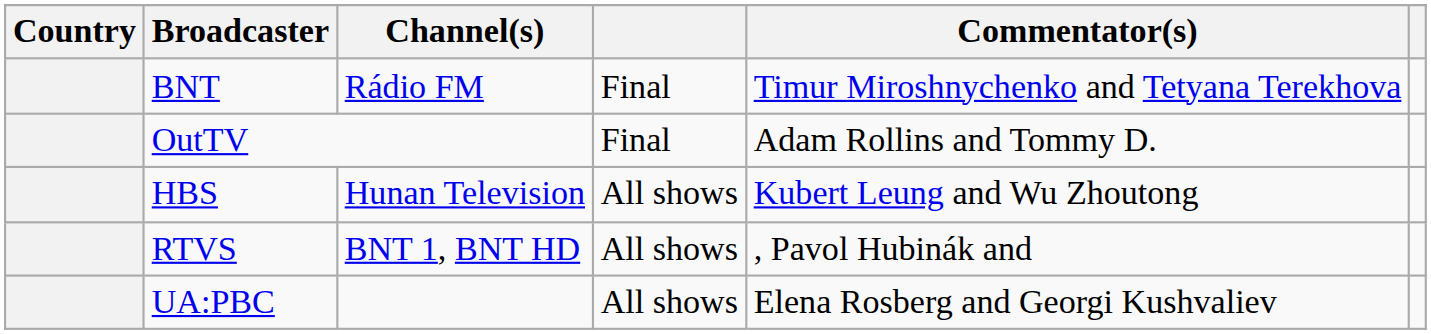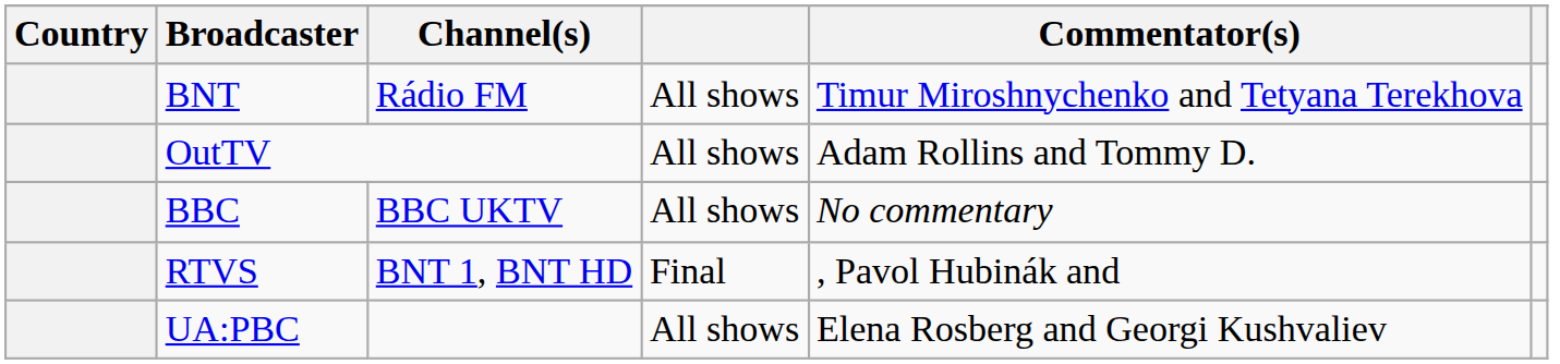BNT | column 4: Final -> All shows
OutTV | column 4: Final -> All shows
- row: HBS | Hunan Television | All shows | Kubert Leung and Wu Zhoutong
+ row: BBC | BBC UKTV | All shows | No commentary
RTVS | column 4: All shows -> Final
